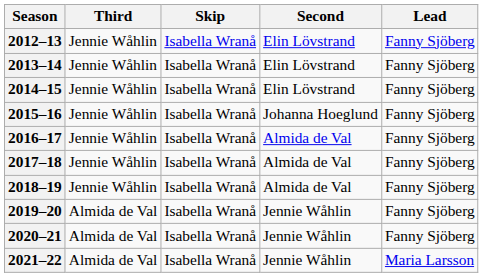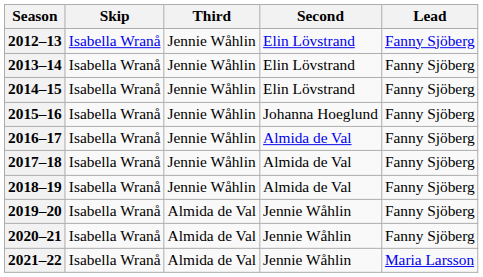columns swapped: Skip <-> Third
